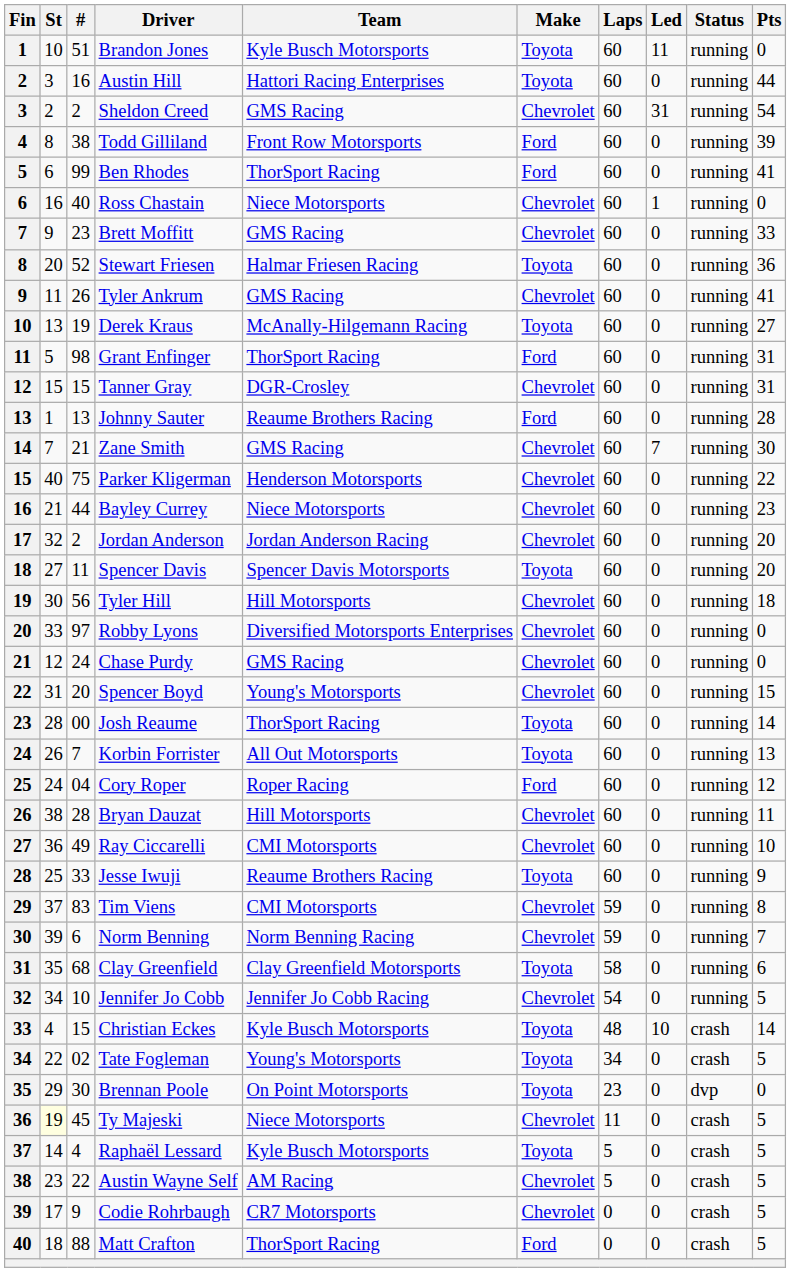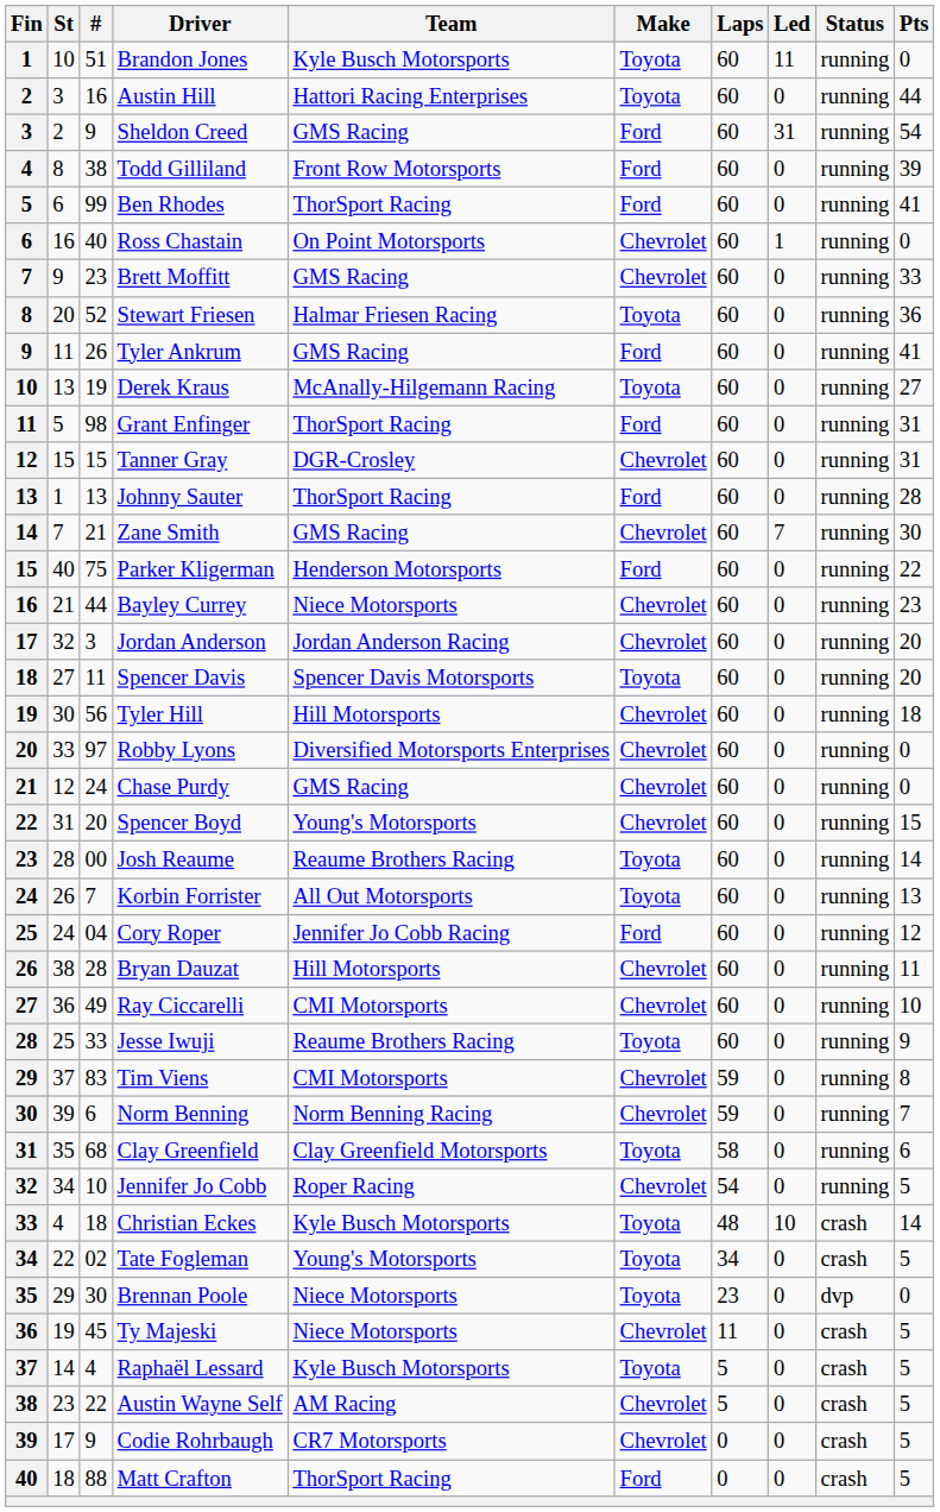Sheldon Creed | #: 2 -> 9
Sheldon Creed | Make: Chevrolet -> Ford
Ross Chastain | Team: Niece Motorsports -> On Point Motorsports
Tyler Ankrum | Make: Chevrolet -> Ford
Johnny Sauter | Team: Reaume Brothers Racing -> ThorSport Racing
Parker Kligerman | Make: Chevrolet -> Ford
Jordan Anderson | #: 2 -> 3
Josh Reaume | Team: ThorSport Racing -> Reaume Brothers Racing
Cory Roper | Team: Roper Racing -> Jennifer Jo Cobb Racing
Jennifer Jo Cobb | Team: Jennifer Jo Cobb Racing -> Roper Racing
Christian Eckes | #: 15 -> 18
Brennan Poole | Team: On Point Motorsports -> Niece Motorsports
Ty Majeski | St: lightyellow background -> no background
